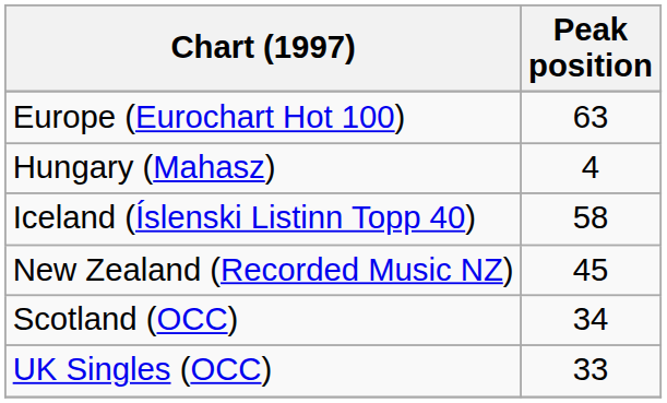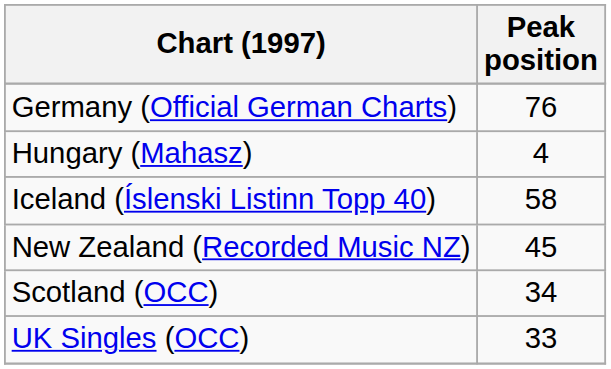- row: Europe (Eurochart Hot 100) | 63
+ row: Germany (Official German Charts) | 76
